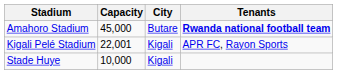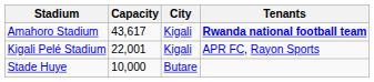Amahoro Stadium | Capacity: 45,000 -> 43,617
Amahoro Stadium | City: Butare -> Kigali
Stade Huye | City: Kigali -> Butare
